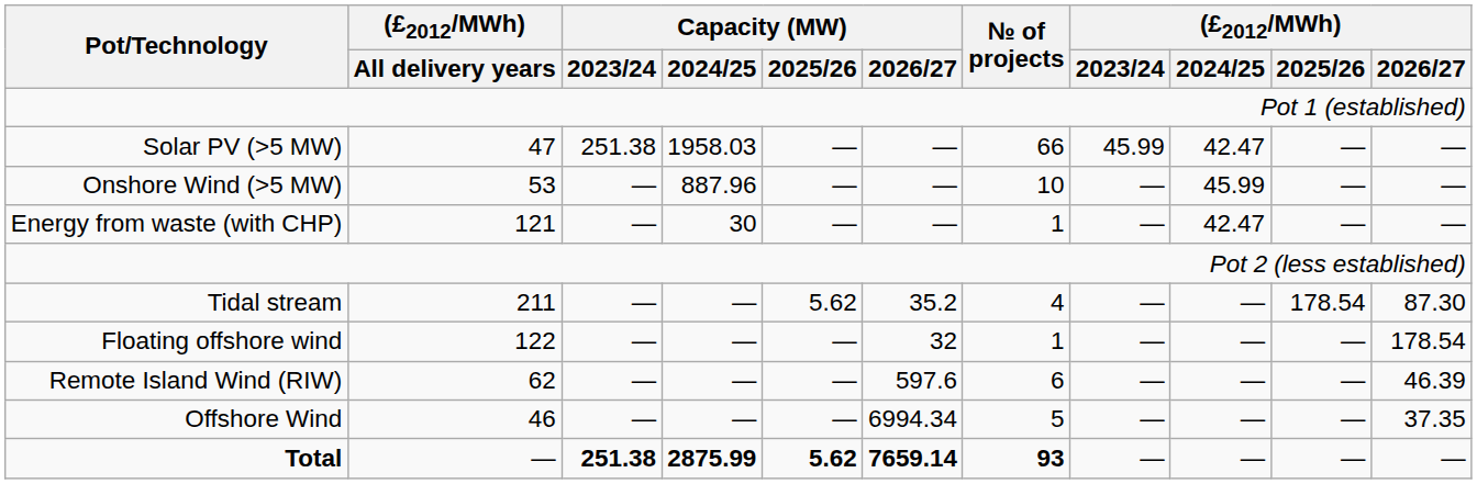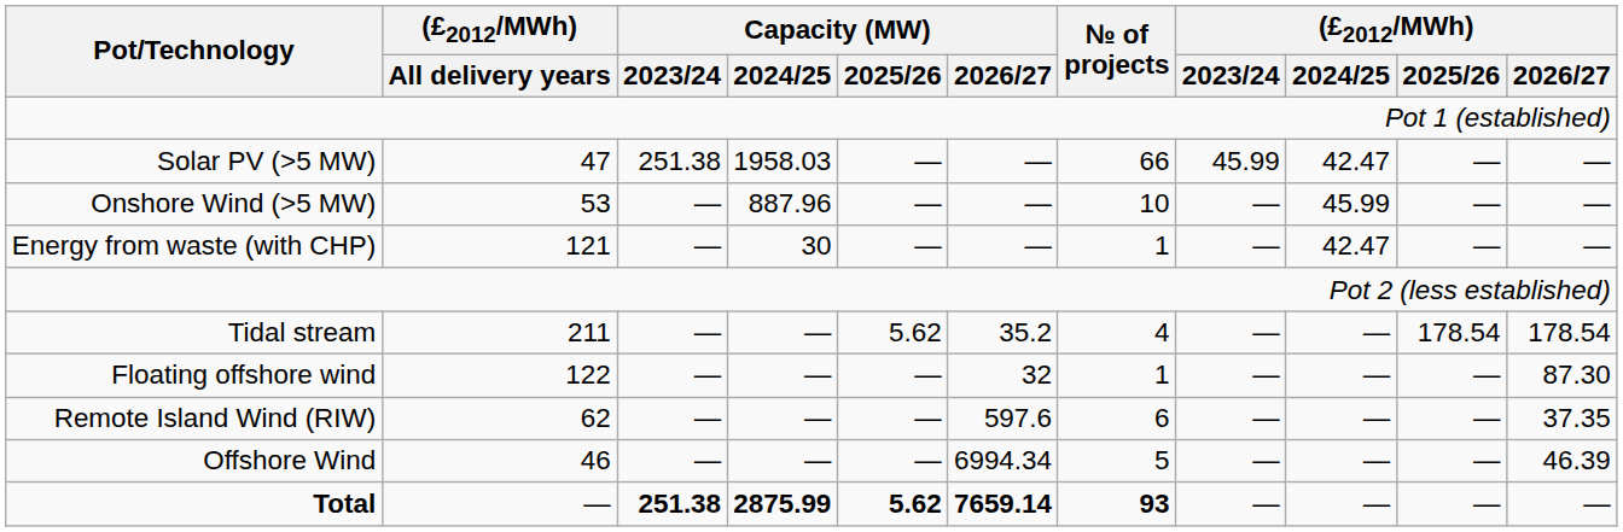Tidal stream | (£2012/MWh) / 2026/27: 87.30 -> 178.54
Floating offshore wind | (£2012/MWh) / 2026/27: 178.54 -> 87.30
Remote Island Wind (RIW) | (£2012/MWh) / 2026/27: 46.39 -> 37.35
Offshore Wind | (£2012/MWh) / 2026/27: 37.35 -> 46.39
